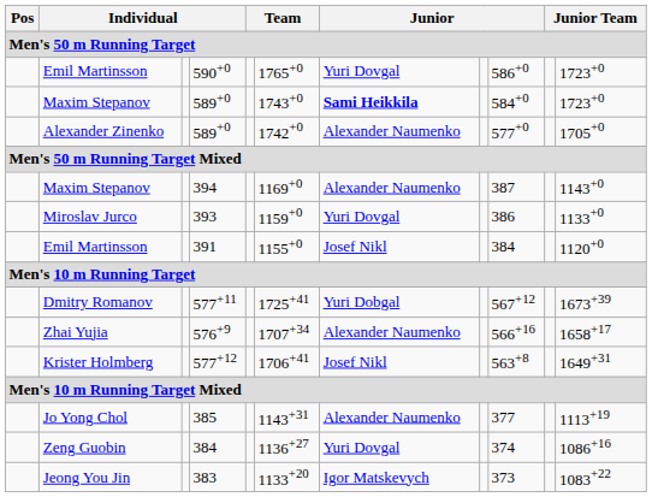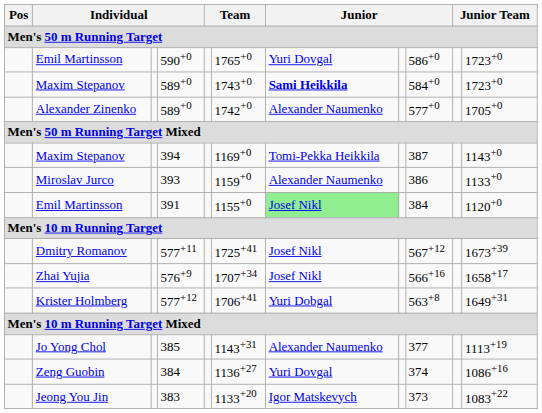394 | column 7: Alexander Naumenko -> Tomi-Pekka Heikkila
393 | column 7: Yuri Dovgal -> Alexander Naumenko
391 | column 7: no background -> lightgreen background
577+11 | column 7: Yuri Dobgal -> Josef Nikl
576+9 | column 7: Alexander Naumenko -> Josef Nikl
577+12 | column 7: Josef Nikl -> Yuri Dobgal
